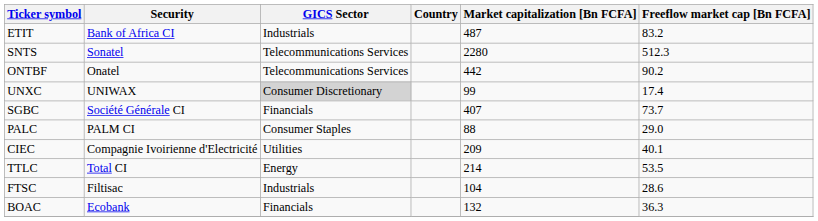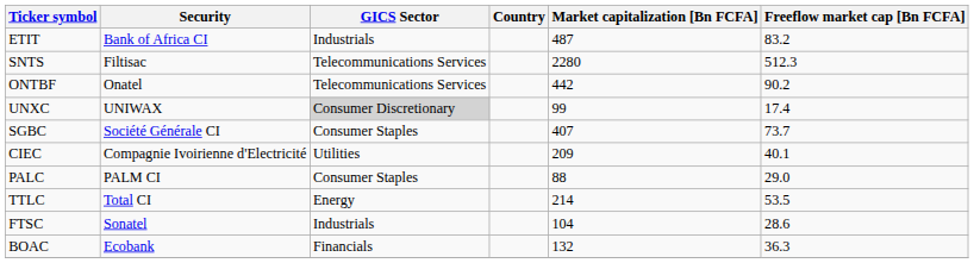SNTS | Security: Sonatel -> Filtisac
SGBC | GICS Sector: Financials -> Consumer Staples
rows swapped: PALC <-> CIEC
FTSC | Security: Filtisac -> Sonatel
